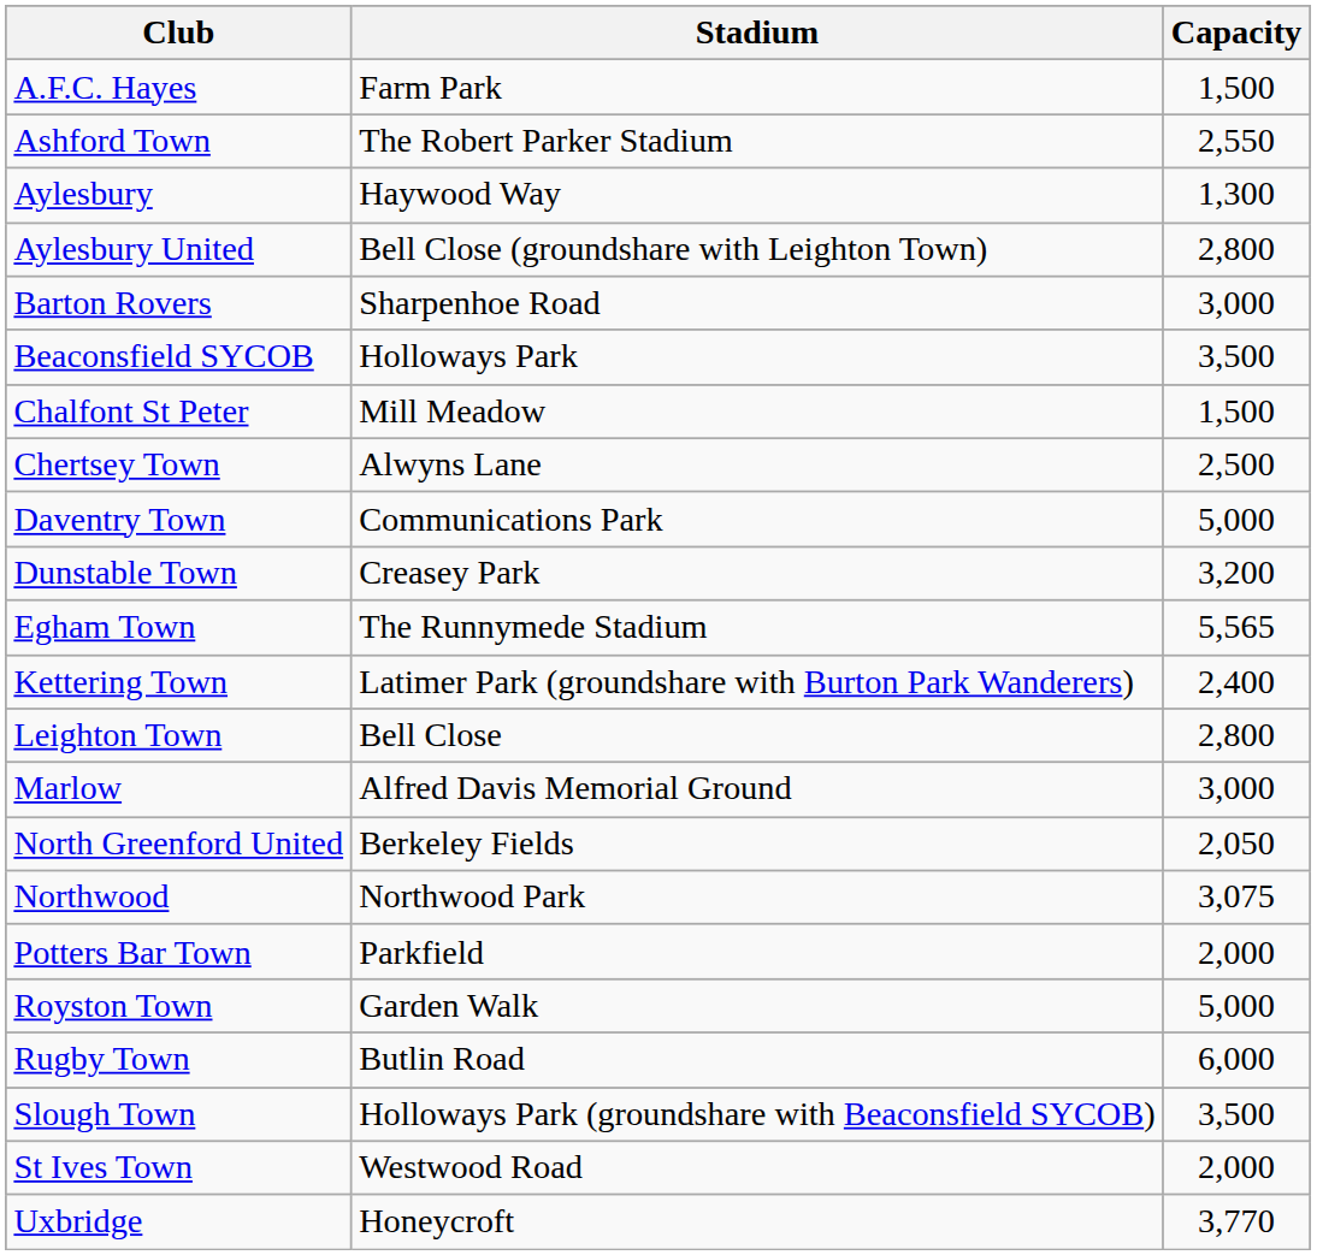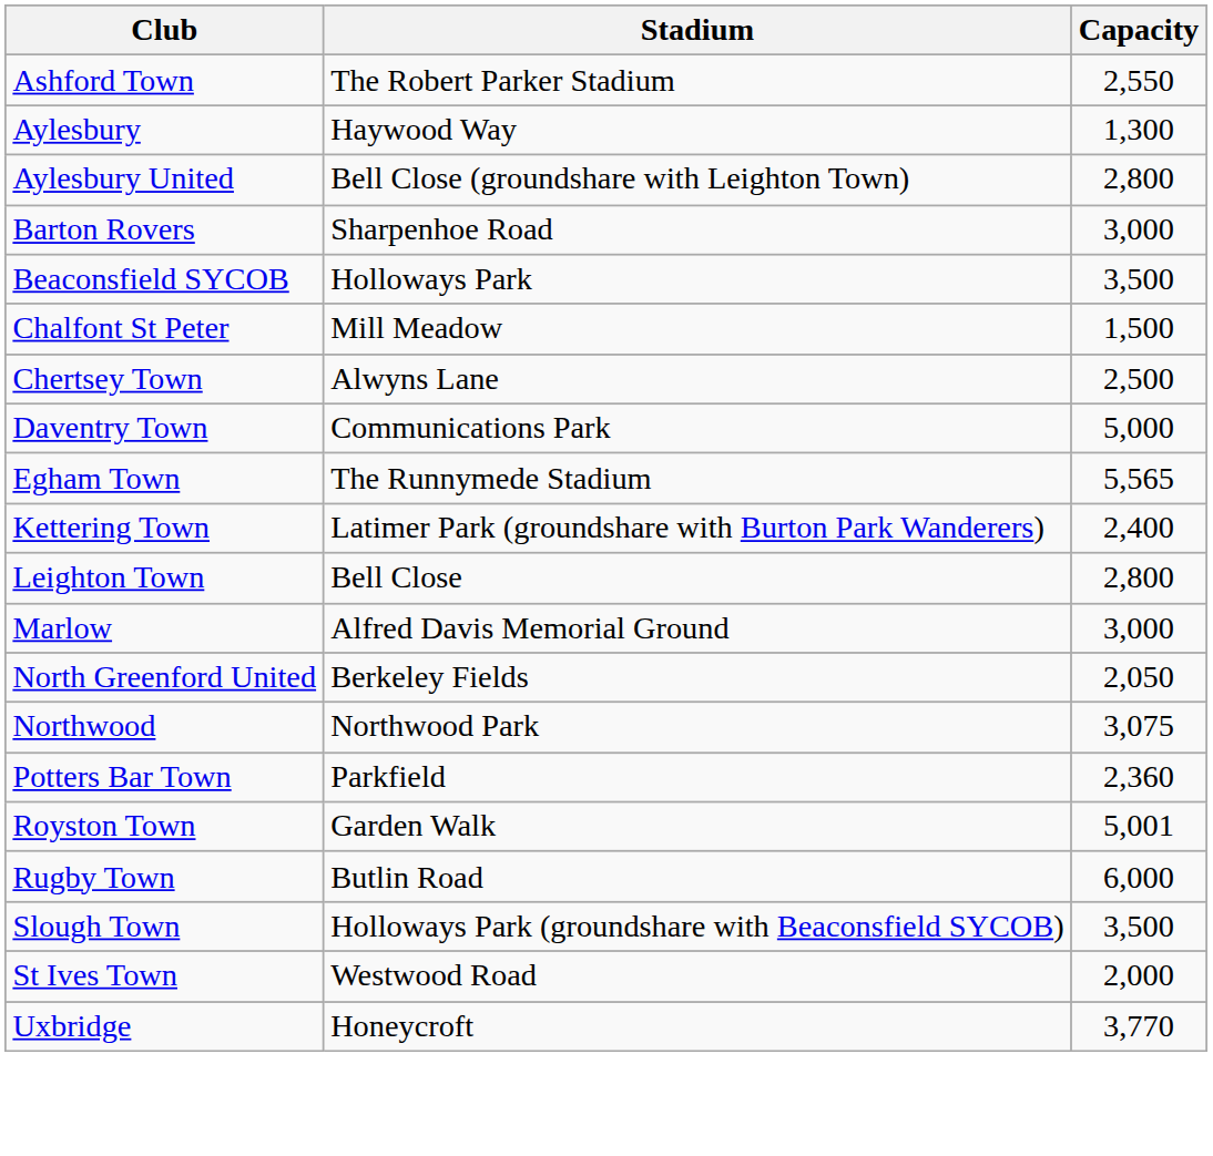- row: A.F.C. Hayes | Farm Park | 1,500
- row: Dunstable Town | Creasey Park | 3,200
Potters Bar Town | Capacity: 2,000 -> 2,360
Royston Town | Capacity: 5,000 -> 5,001
